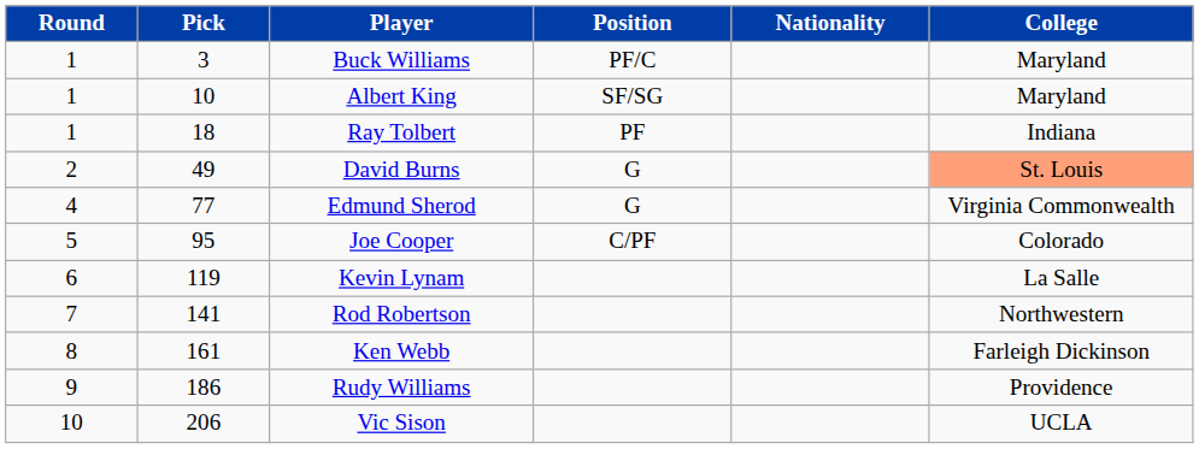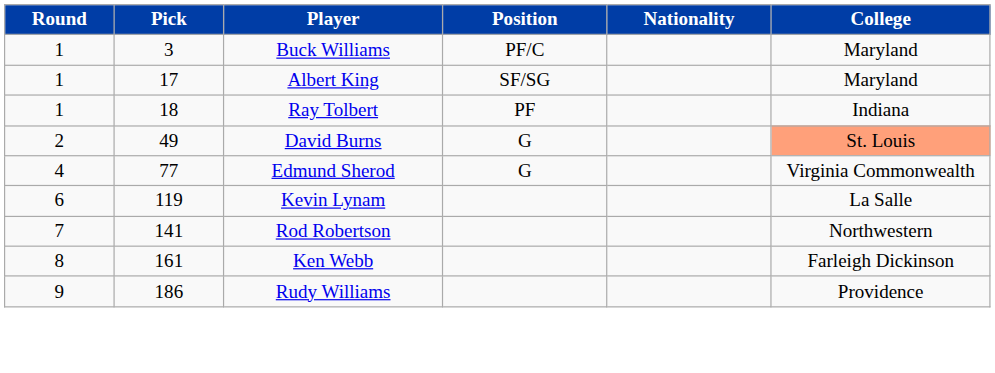Albert King | Pick: 10 -> 17
- row: 5 | 95 | Joe Cooper | C/PF | Colorado
- row: 10 | 206 | Vic Sison | UCLA
